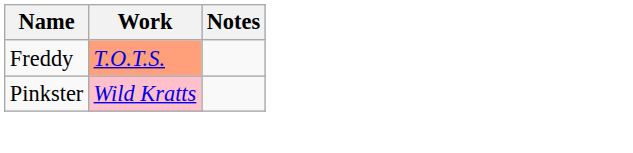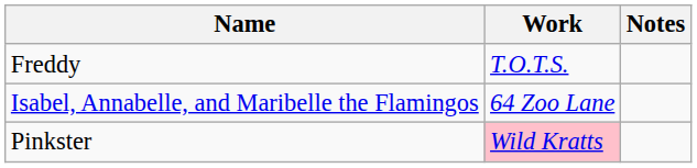Freddy | Work: lightsalmon background -> no background
+ row: Isabel, Annabelle, and Maribelle the Flamingos | 64 Zoo Lane
